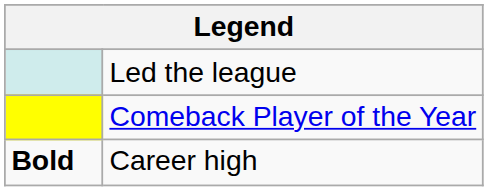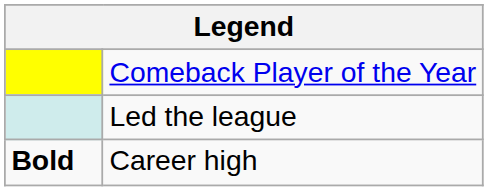rows swapped: Comeback Player of the Year <-> Led the league
